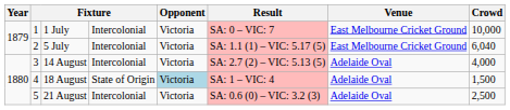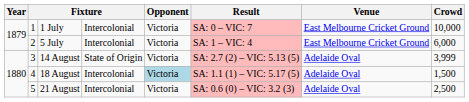5 July | Result: SA: 1.1 (1) – VIC: 5.17 (5) -> SA: 1 – VIC: 4
5 July | Crowd: 6,040 -> 6,000
14 August | column 4: Intercolonial -> State of Origin
14 August | Crowd: 4,000 -> 3,999
18 August | column 4: State of Origin -> Intercolonial
18 August | Result: SA: 1 – VIC: 4 -> SA: 1.1 (1) – VIC: 5.17 (5)
